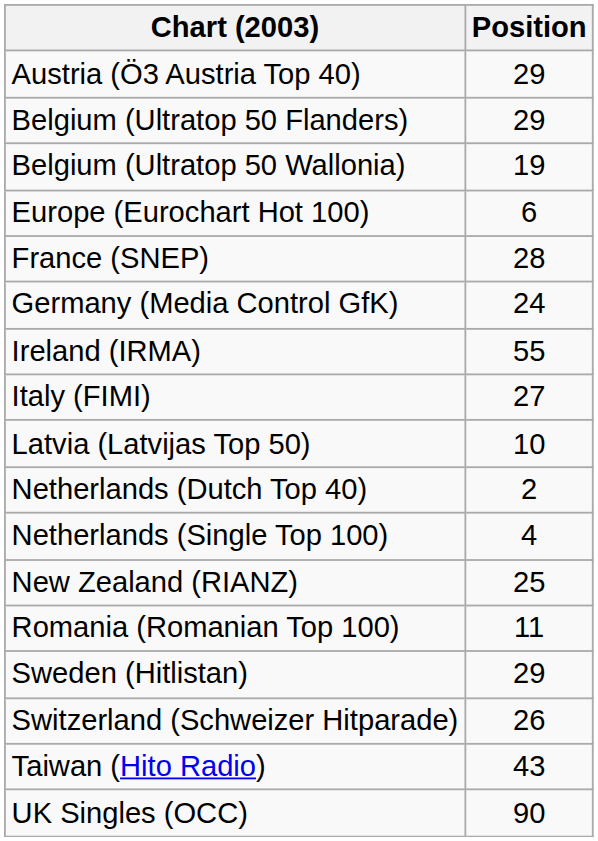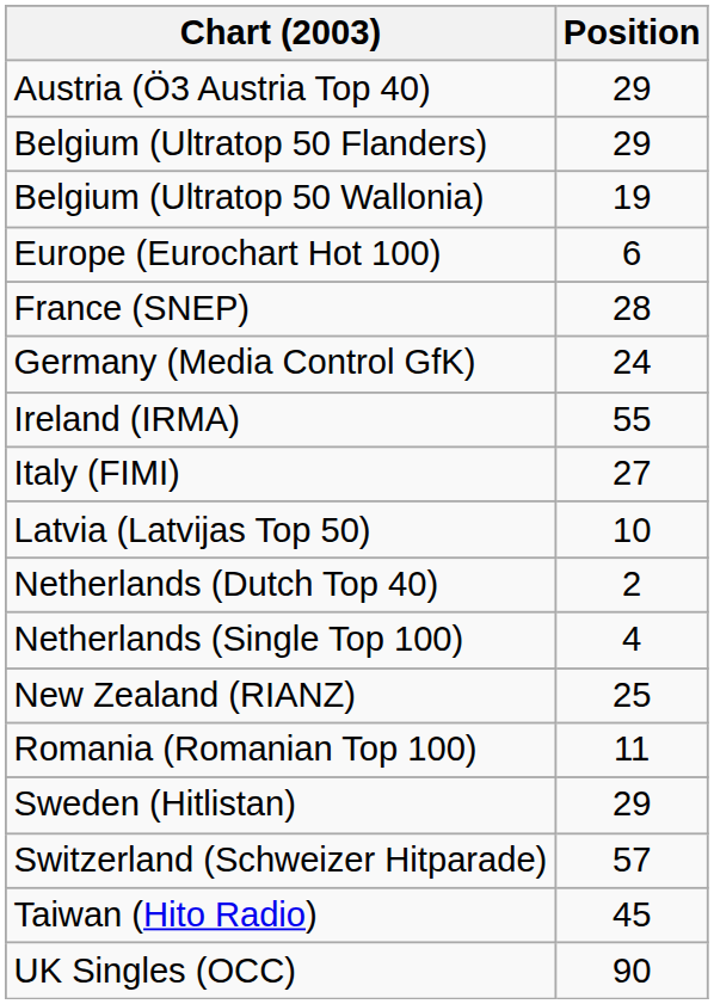Switzerland (Schweizer Hitparade) | Position: 26 -> 57
Taiwan (Hito Radio) | Position: 43 -> 45
